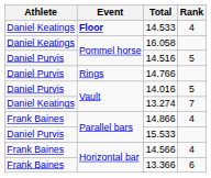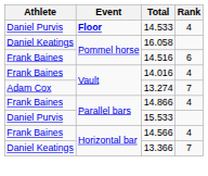14.533 | Athlete: Daniel Keatings -> Daniel Purvis
14.516 | Athlete: Daniel Purvis -> Frank Baines
14.516 | Rank: 5 -> 6
- row: Daniel Purvis | Rings | 14.766
14.016 | Athlete: Daniel Purvis -> Frank Baines
14.016 | Rank: 5 -> 4
13.274 | Athlete: Daniel Keatings -> Adam Cox
13.366 | Athlete: Frank Baines -> Daniel Keatings
13.366 | Rank: 6 -> 7
